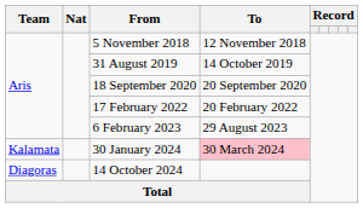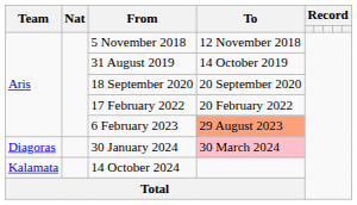6 February 2023 | To: no background -> lightsalmon background
30 January 2024 | Team: Kalamata -> Diagoras
14 October 2024 | Team: Diagoras -> Kalamata
